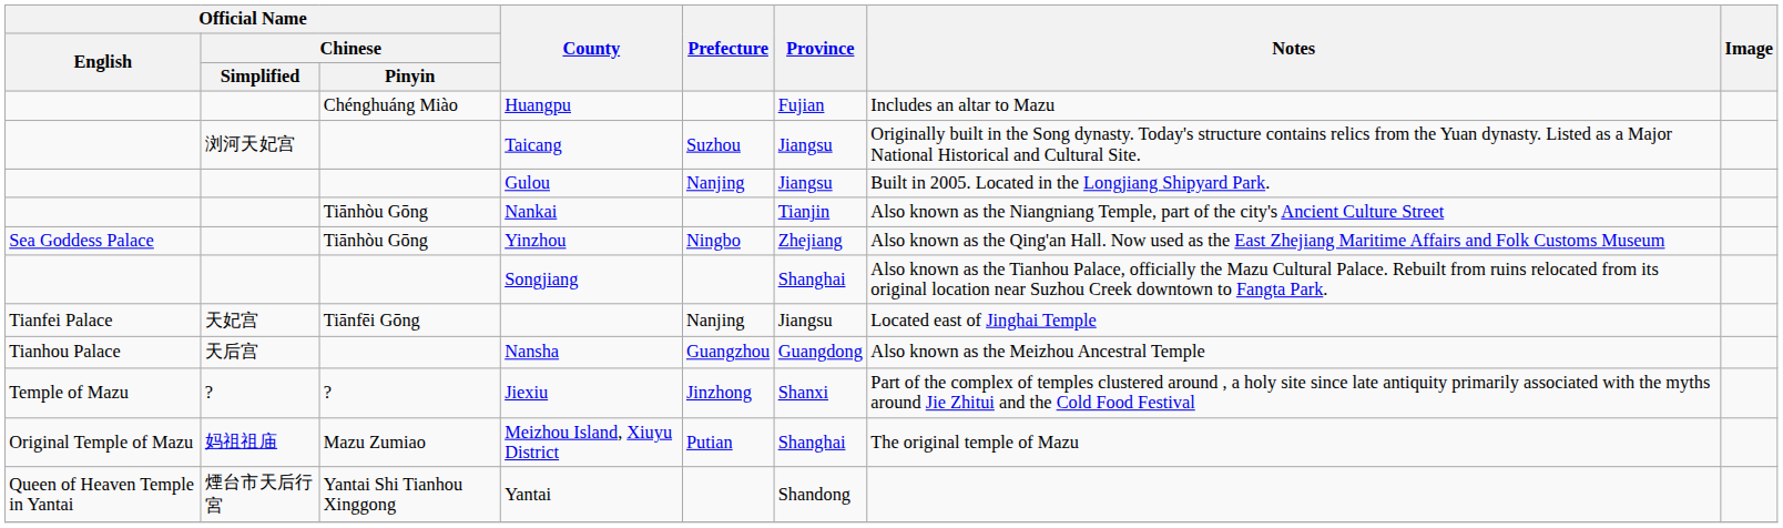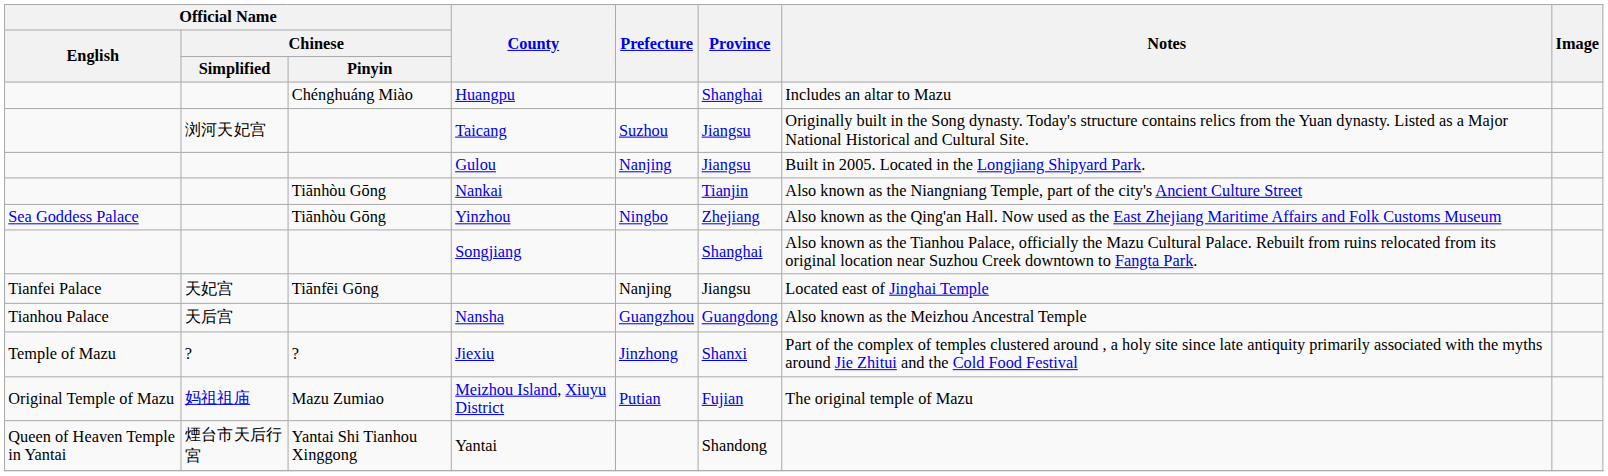Huangpu | Province: Fujian -> Shanghai
Meizhou Island, Xiuyu District | Province: Shanghai -> Fujian
